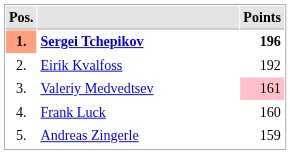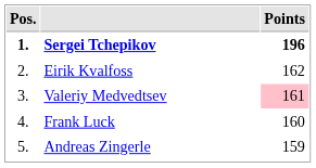Sergei Tchepikov | Pos.: lightsalmon background -> no background
Eirik Kvalfoss | Points: 192 -> 162
